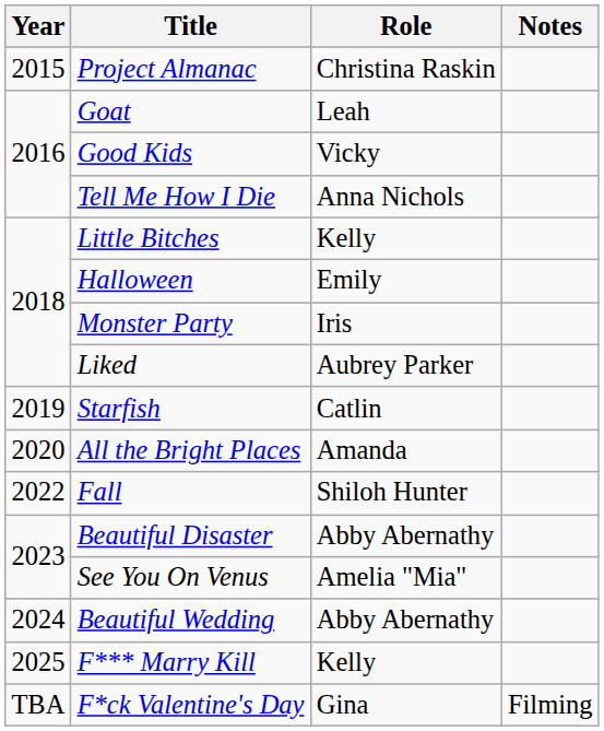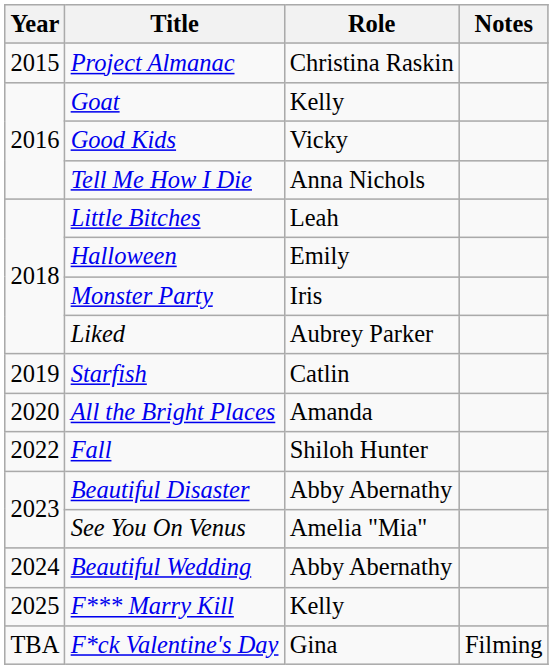Goat | Role: Leah -> Kelly
Little Bitches | Role: Kelly -> Leah
